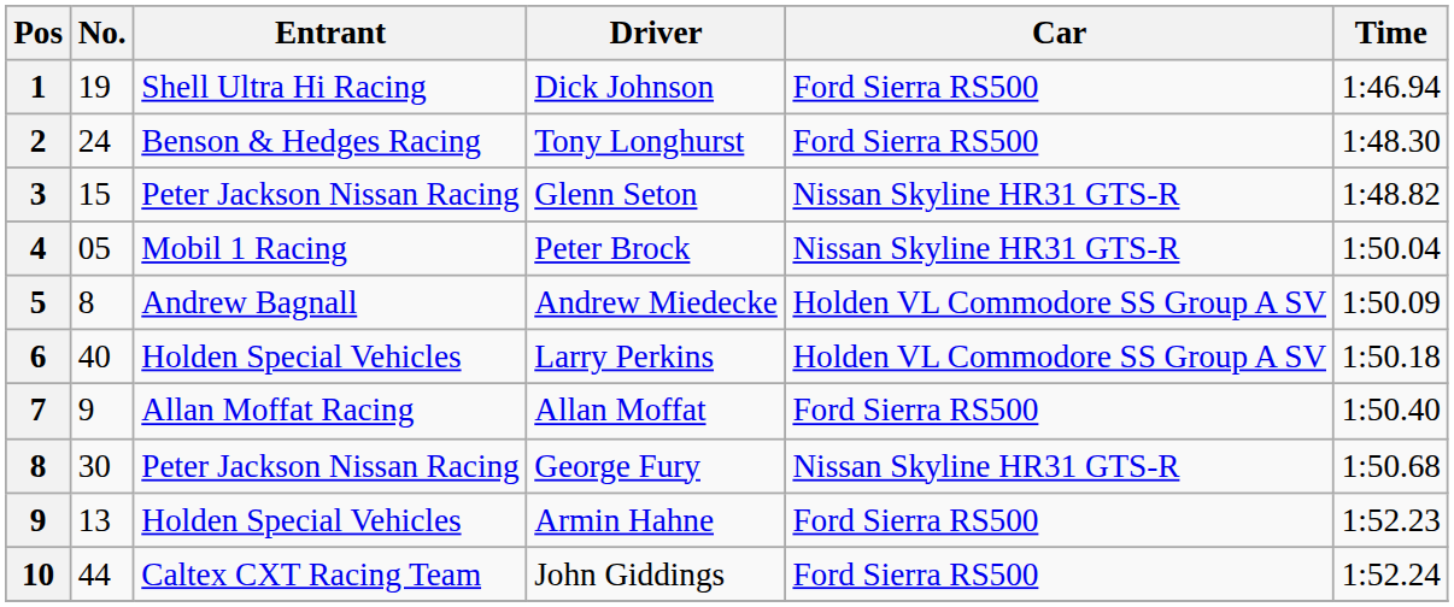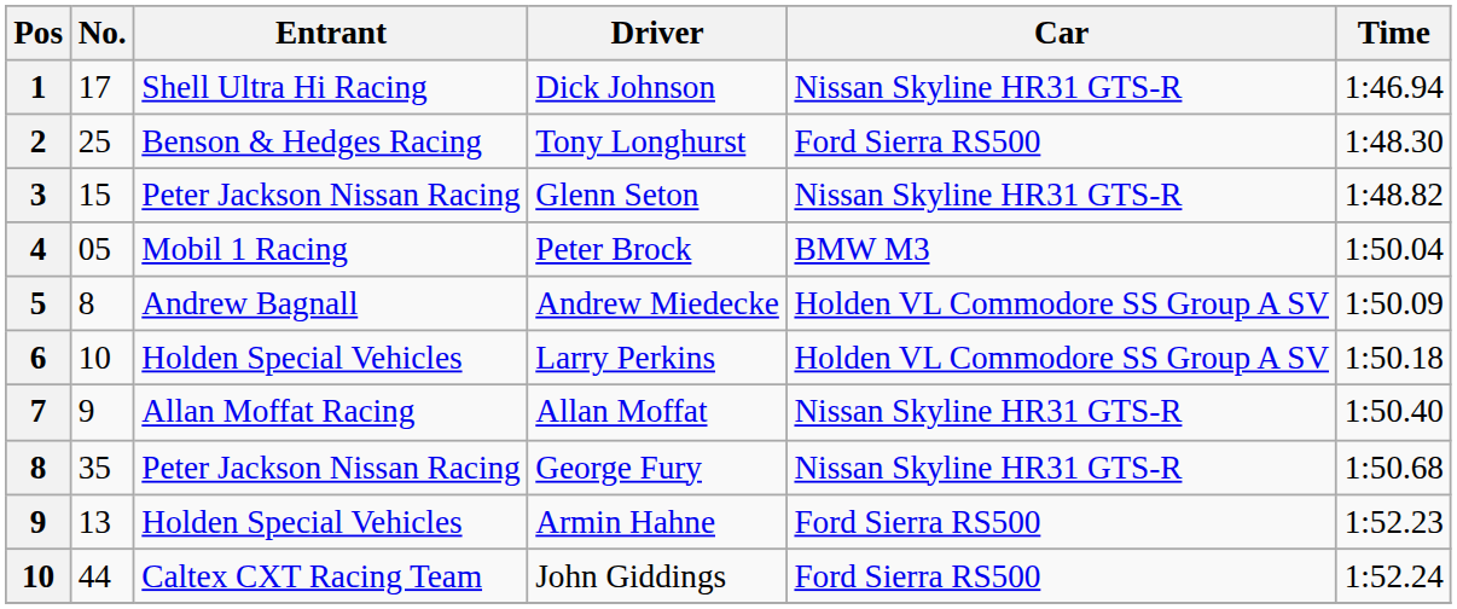Dick Johnson | No.: 19 -> 17
Dick Johnson | Car: Ford Sierra RS500 -> Nissan Skyline HR31 GTS-R
Tony Longhurst | No.: 24 -> 25
Peter Brock | Car: Nissan Skyline HR31 GTS-R -> BMW M3
Larry Perkins | No.: 40 -> 10
Allan Moffat | Car: Ford Sierra RS500 -> Nissan Skyline HR31 GTS-R
George Fury | No.: 30 -> 35
